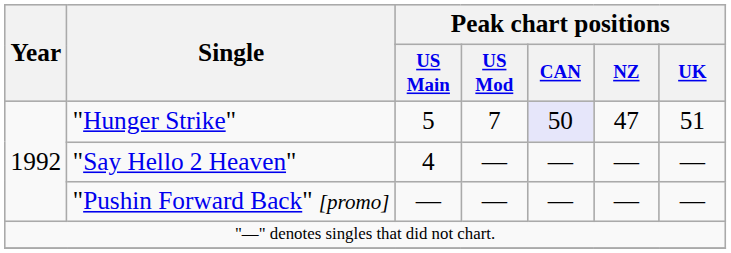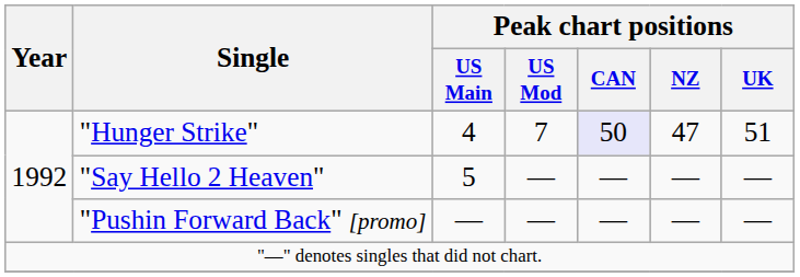"Hunger Strike" | Peak chart positions / US Main: 5 -> 4
"Say Hello 2 Heaven" | Peak chart positions / US Main: 4 -> 5
